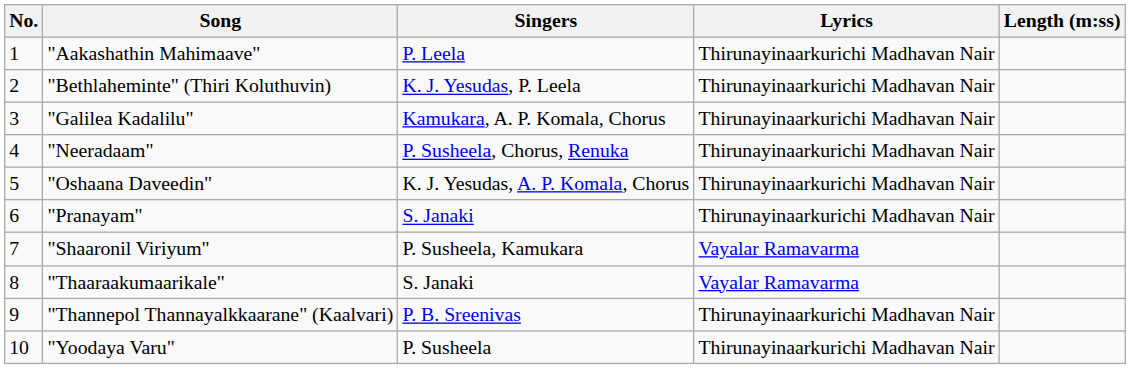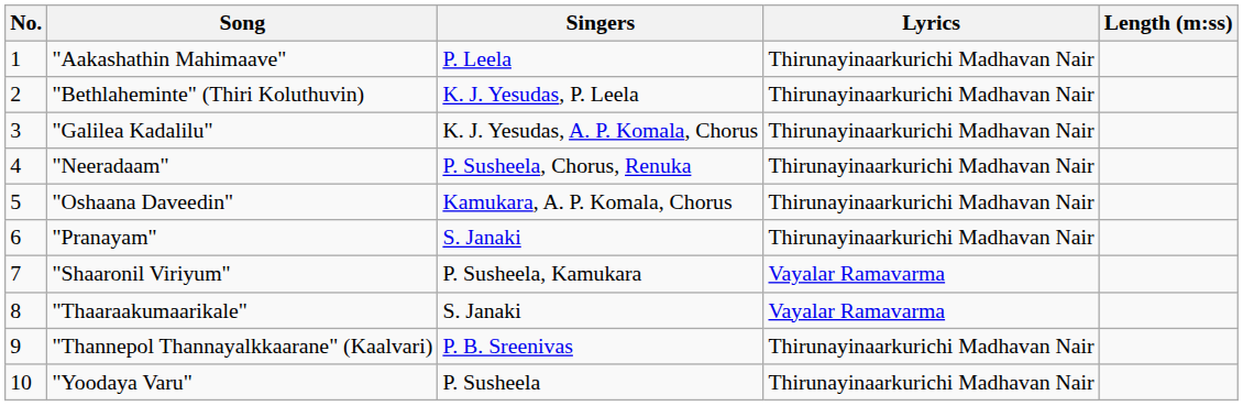"Galilea Kadalilu" | Singers: Kamukara, A. P. Komala, Chorus -> K. J. Yesudas, A. P. Komala, Chorus
"Oshaana Daveedin" | Singers: K. J. Yesudas, A. P. Komala, Chorus -> Kamukara, A. P. Komala, Chorus
